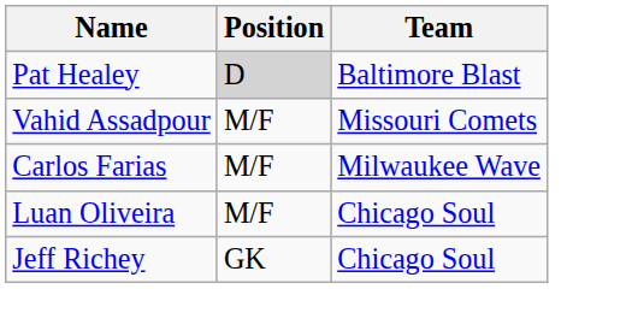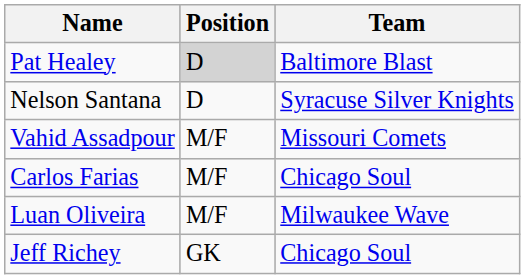+ row: Nelson Santana | D | Syracuse Silver Knights
Carlos Farias | Team: Milwaukee Wave -> Chicago Soul
Luan Oliveira | Team: Chicago Soul -> Milwaukee Wave
